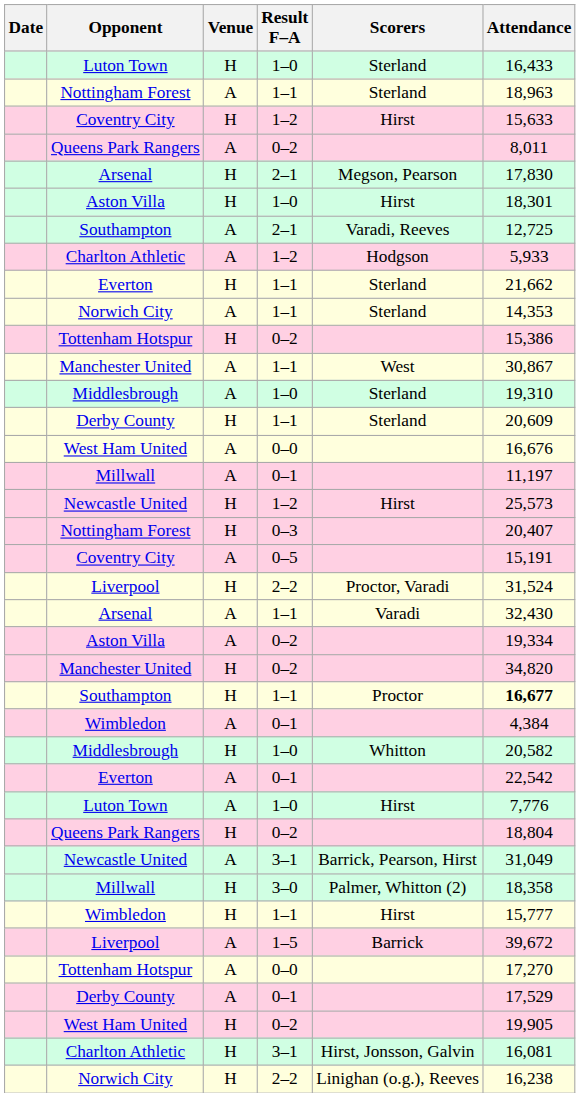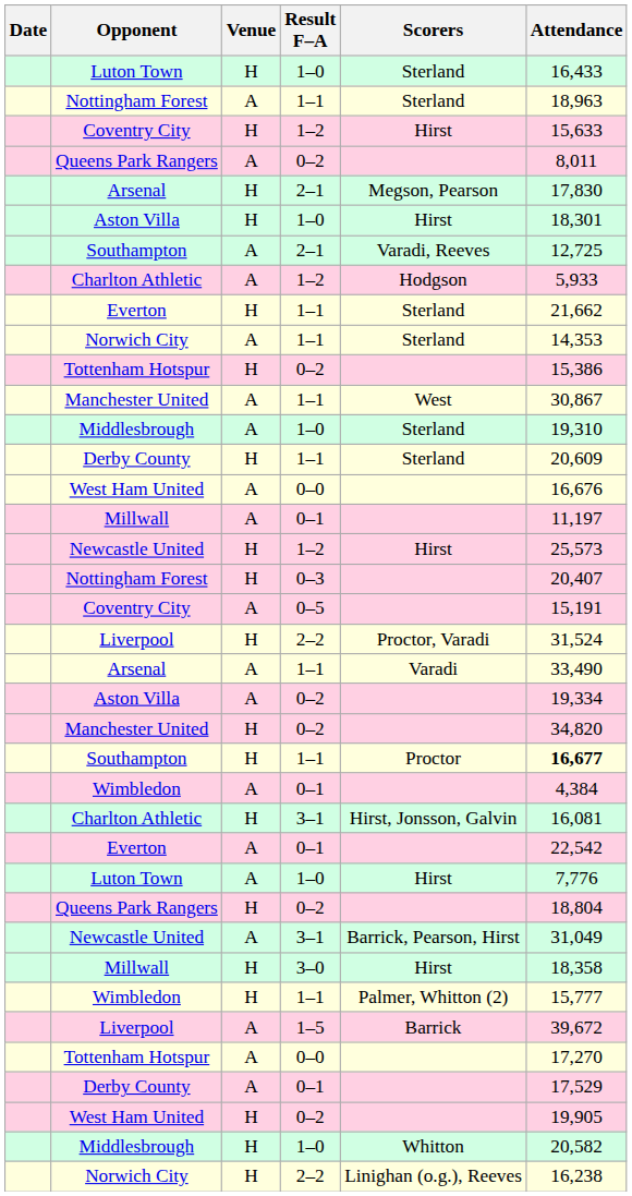Arsenal / A | Attendance: 32,430 -> 33,490
rows swapped: Charlton Athletic / H <-> Middlesbrough / H
Millwall / H | Scorers: Palmer, Whitton (2) -> Hirst
Wimbledon / H | Scorers: Hirst -> Palmer, Whitton (2)
